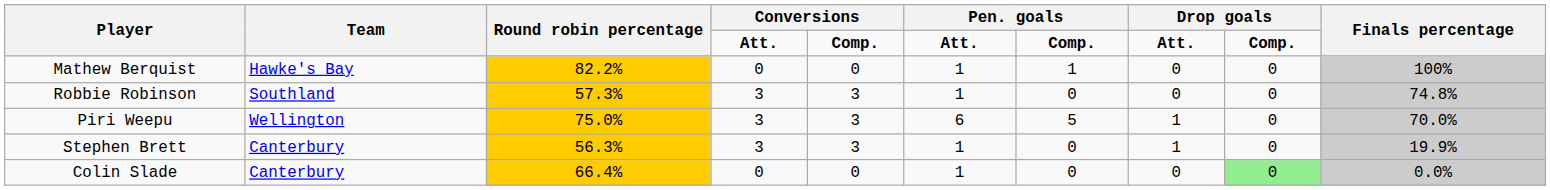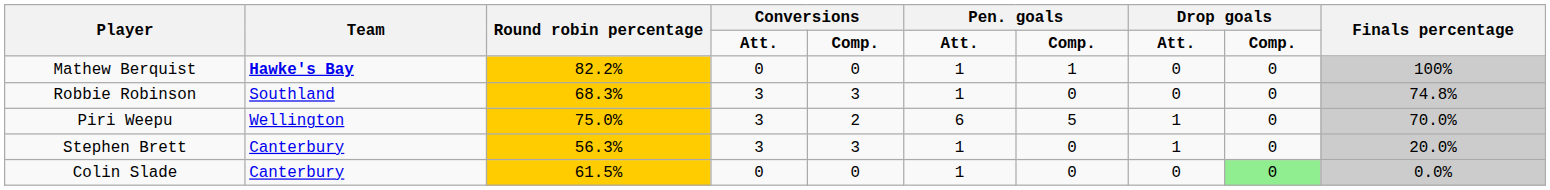Mathew Berquist | Team: normal -> bold
Robbie Robinson | Round robin percentage: 57.3% -> 68.3%
Piri Weepu | column 5: 3 -> 2
Stephen Brett | Finals percentage: 19.9% -> 20.0%
Colin Slade | Round robin percentage: 66.4% -> 61.5%
